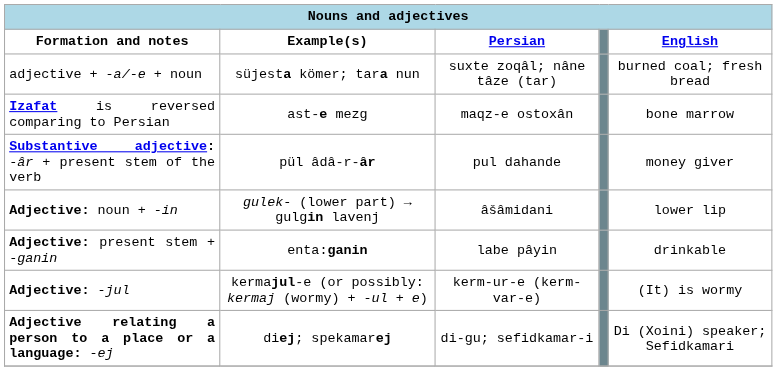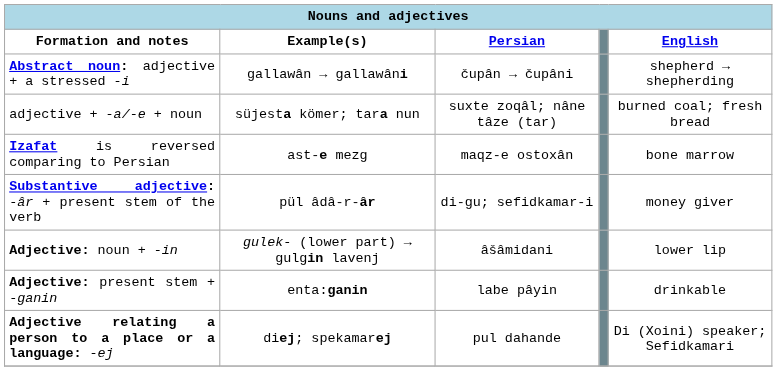+ row: Abstract noun: adjective + a stressed -i | gallawân → gallawâni | čupân → čupâni | shepherd → shepherding
Substantive adjective: -âr + present stem of the verb | Persian: pul dahande -> di-gu; sefidkamar-i
- row: Adjective: -jul | kermajul-e (or possibly: kermaj (wormy) + -ul + e) | kerm-ur-e (kerm-var-e) | (It) is wormy
Adjective relating a person to a place or a language: -ej | Persian: di-gu; sefidkamar-i -> pul dahande
